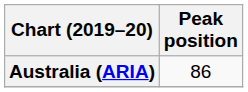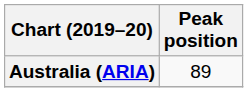Australia (ARIA) | Peak position: 86 -> 89
